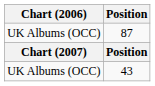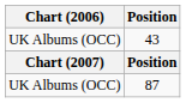rows swapped: 43 <-> 87
